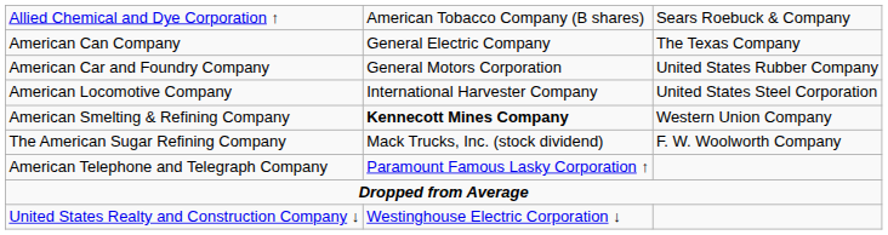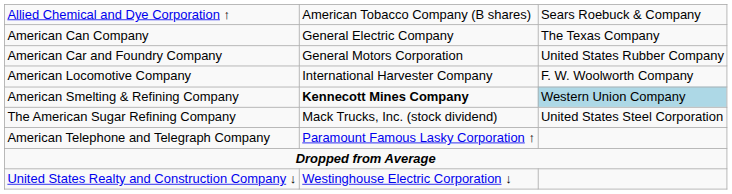American Locomotive Company | column 3: United States Steel Corporation -> F. W. Woolworth Company
American Smelting & Refining Company | column 3: no background -> lightblue background
The American Sugar Refining Company | column 3: F. W. Woolworth Company -> United States Steel Corporation
